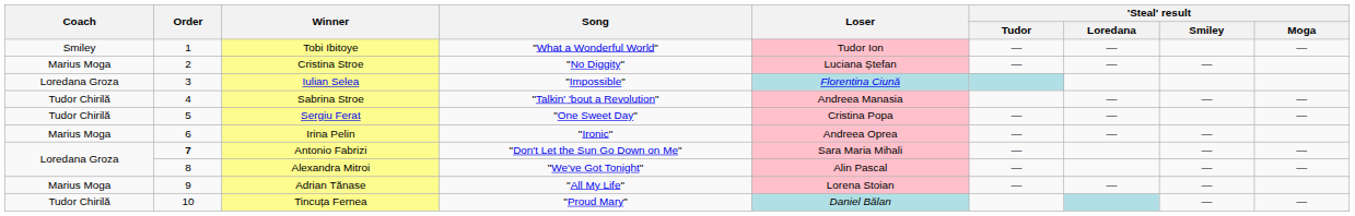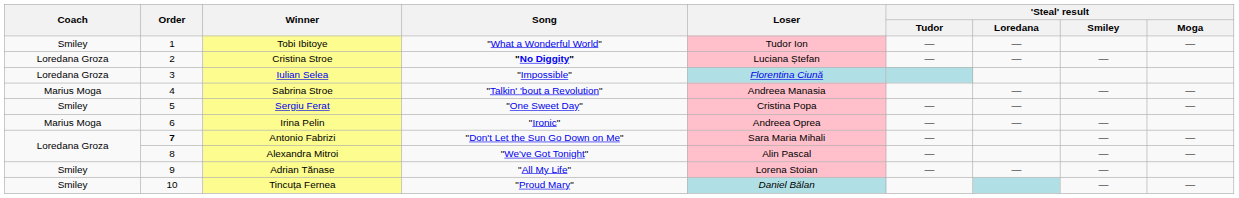Cristina Stroe | Coach: Marius Moga -> Loredana Groza
Cristina Stroe | Song: normal -> bold
Sabrina Stroe | Coach: Tudor Chirilă -> Marius Moga
Sergiu Ferat | Coach: Tudor Chirilă -> Smiley
Adrian Tănase | Coach: Marius Moga -> Smiley
Tincuța Fernea | Coach: Tudor Chirilă -> Smiley
